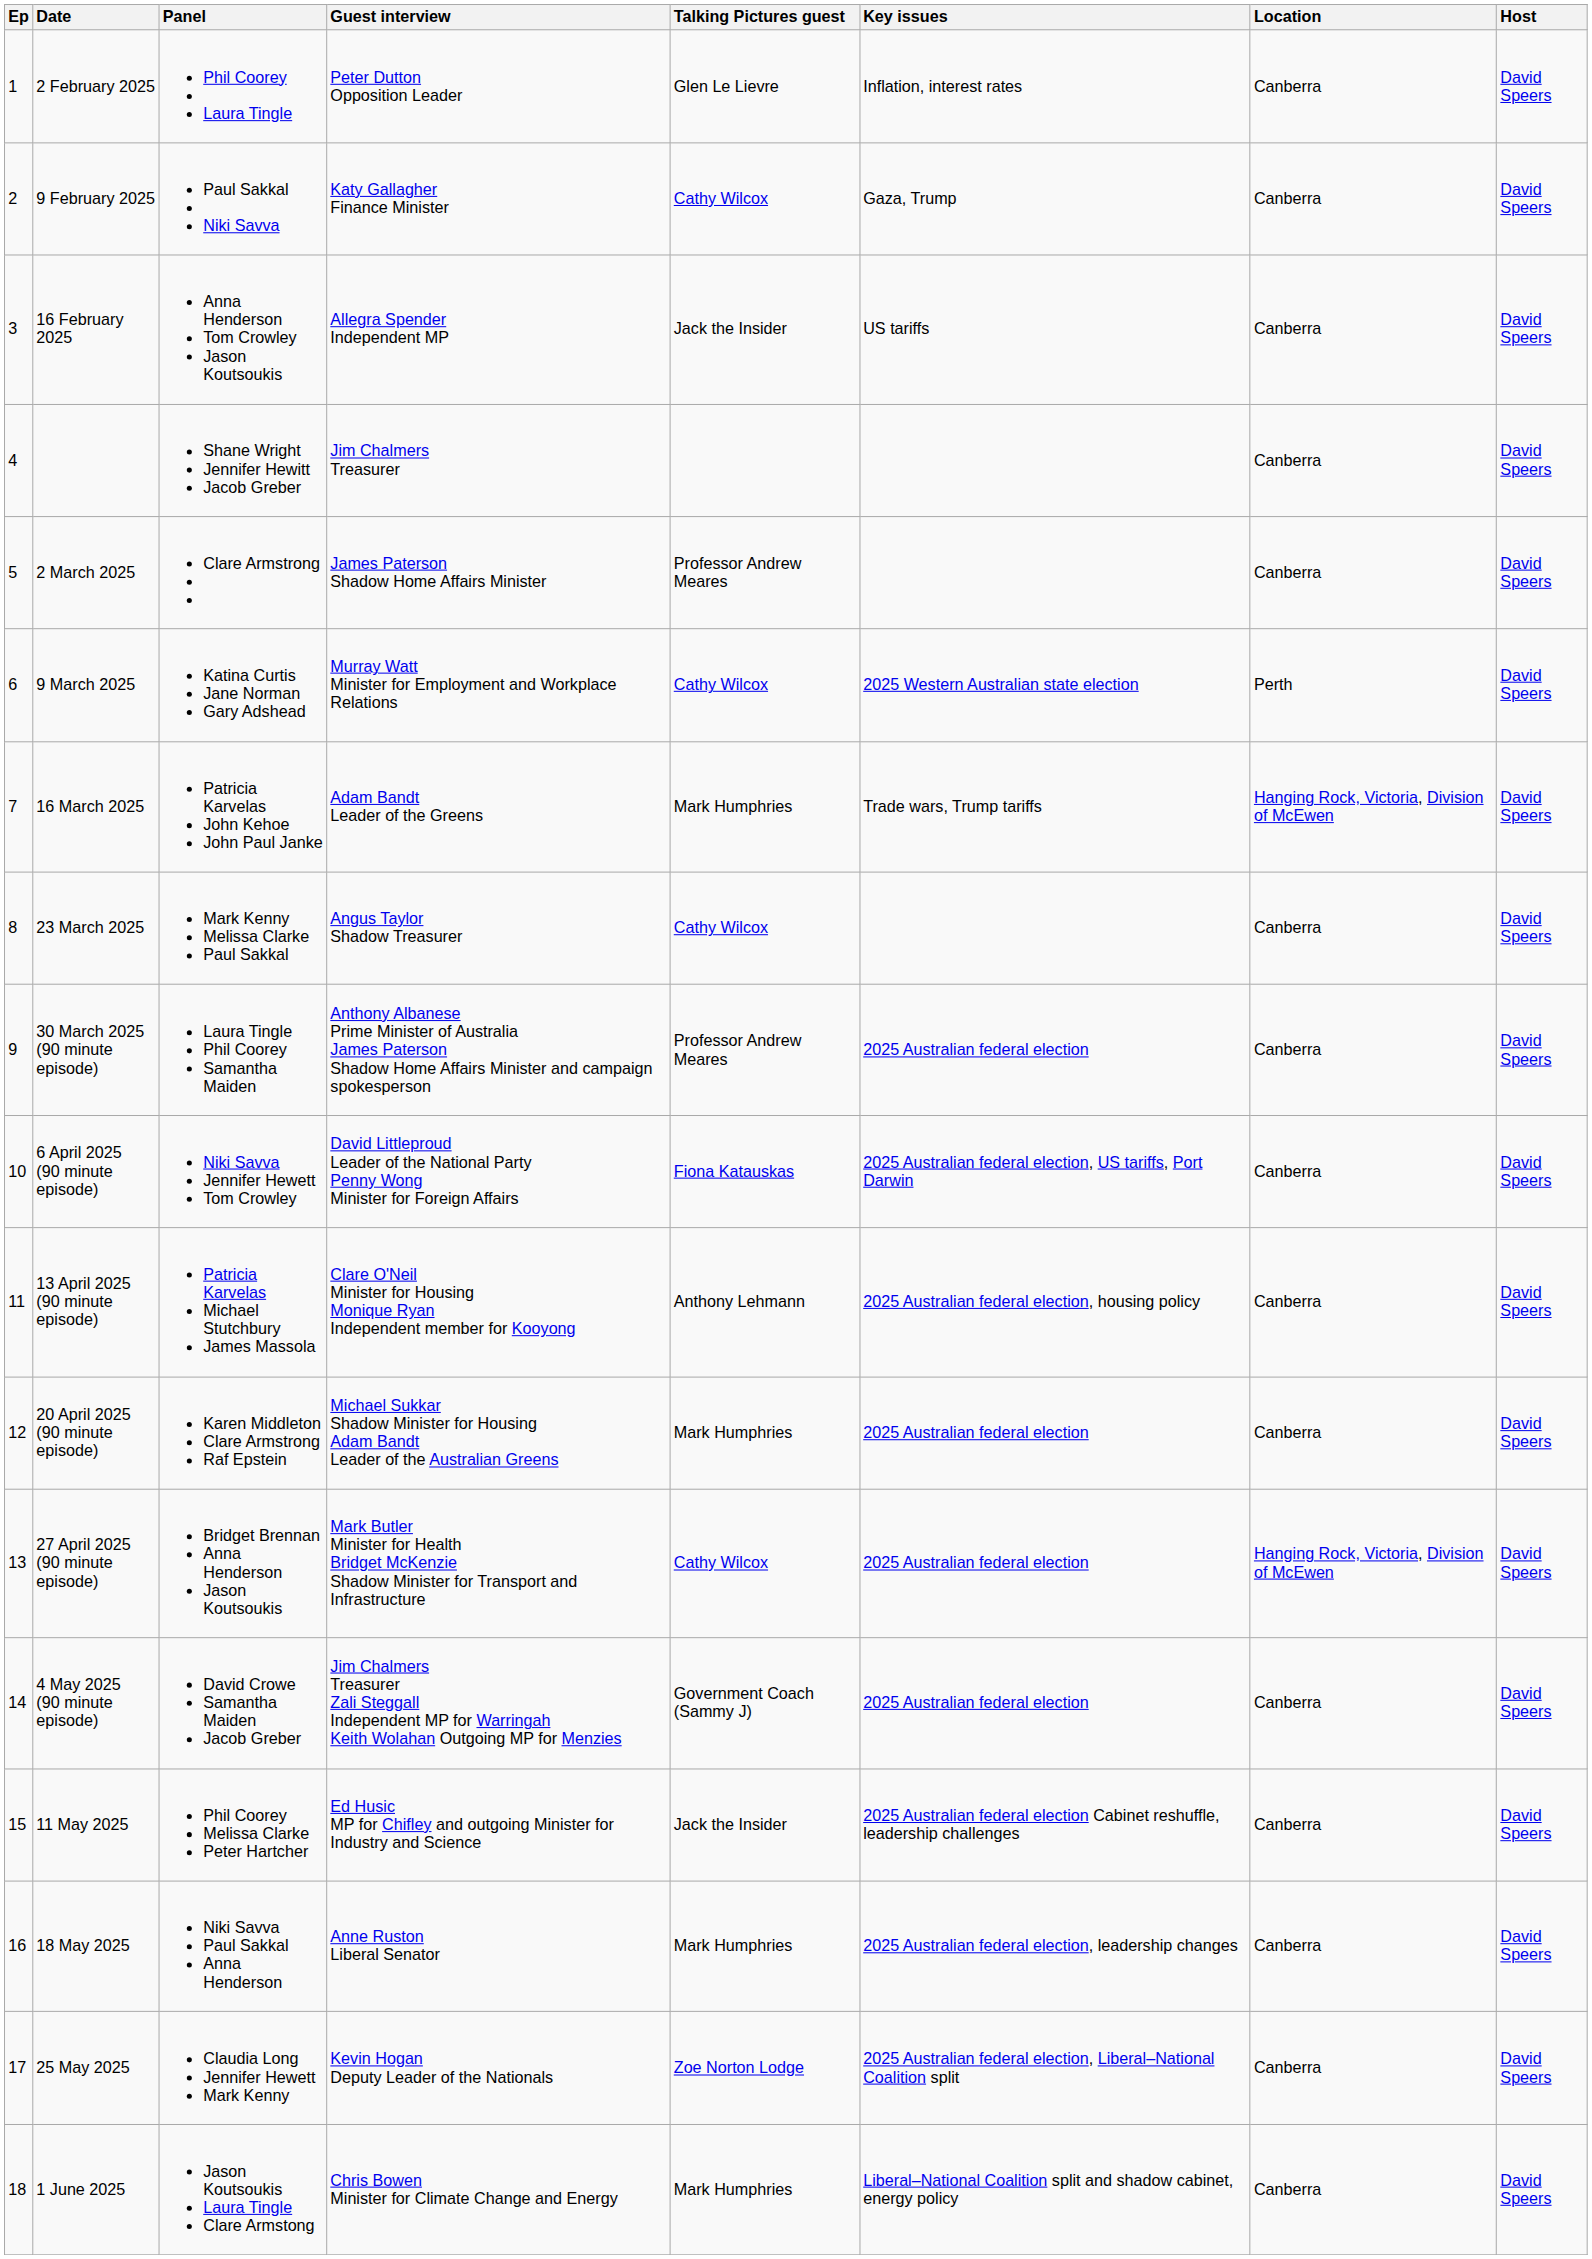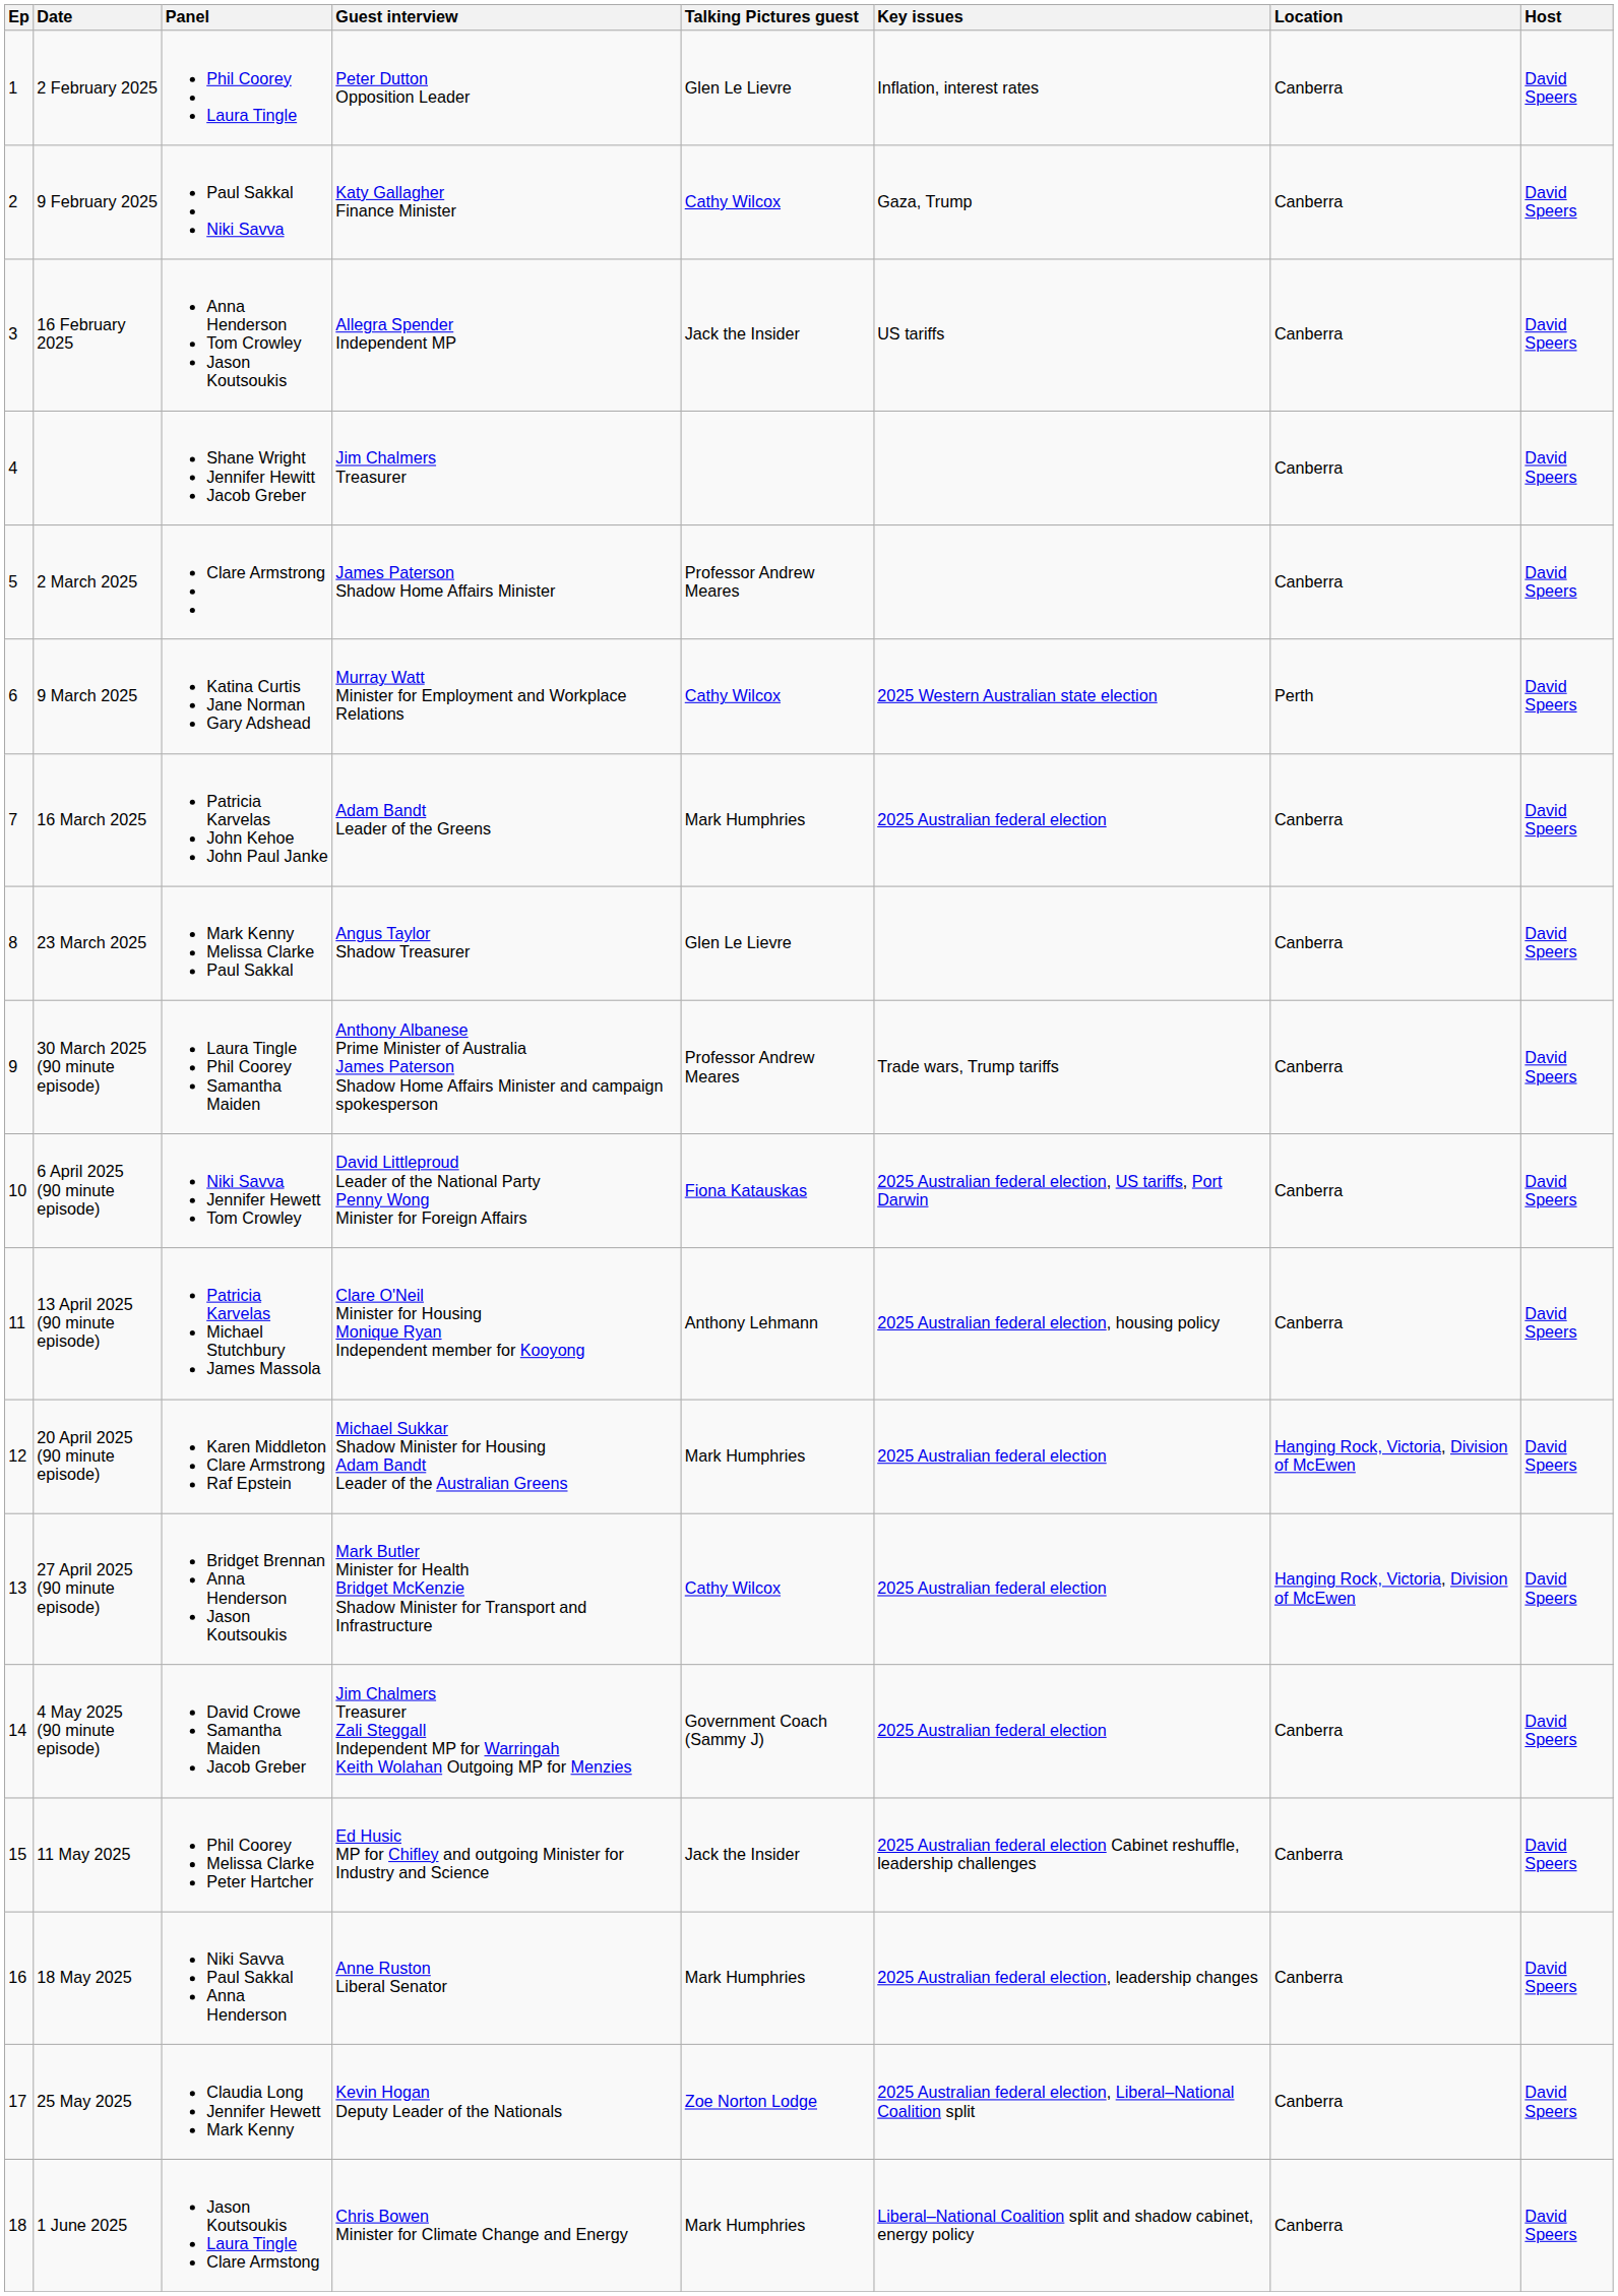16 March 2025 | Key issues: Trade wars, Trump tariffs -> 2025 Australian federal election
16 March 2025 | Location: Hanging Rock, Victoria, Division of McEwen -> Canberra
23 March 2025 | Talking Pictures guest: Cathy Wilcox -> Glen Le Lievre
30 March 2025 (90 minute episode) | Key issues: 2025 Australian federal election -> Trade wars, Trump tariffs
20 April 2025 (90 minute episode) | Location: Canberra -> Hanging Rock, Victoria, Division of McEwen
